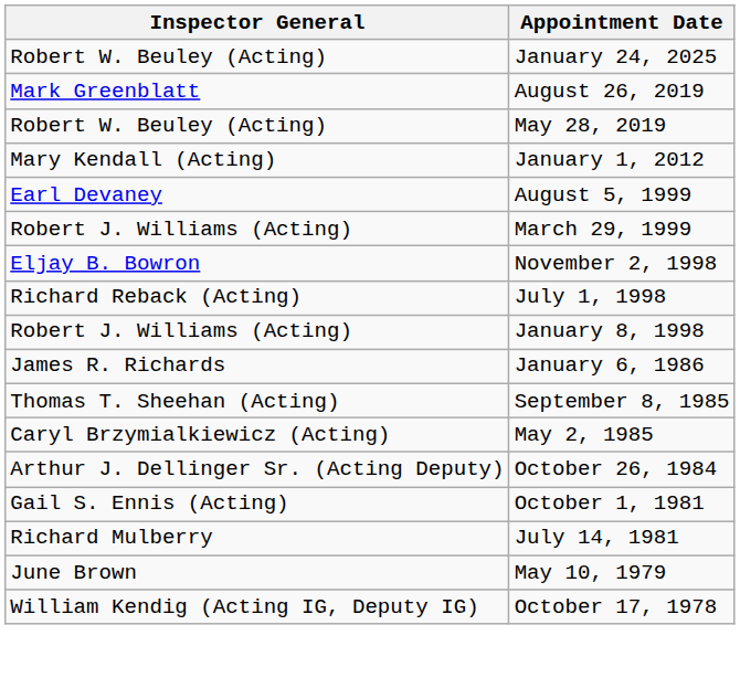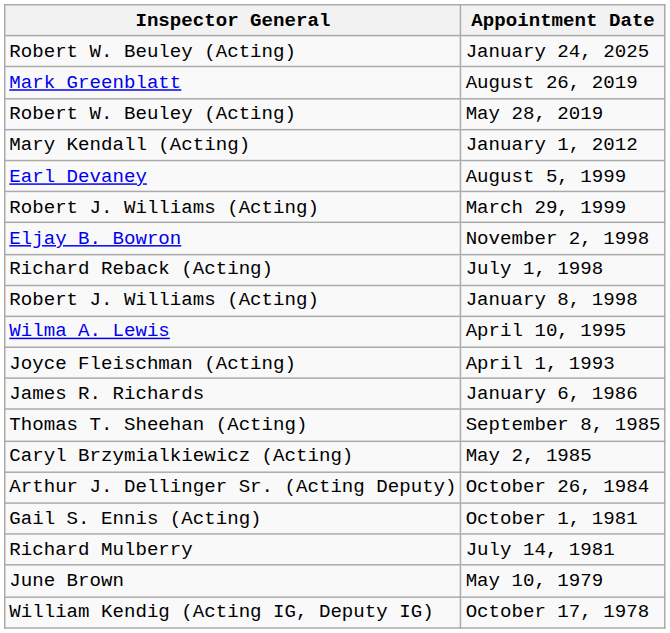+ row: Wilma A. Lewis | April 10, 1995
+ row: Joyce Fleischman (Acting) | April 1, 1993
